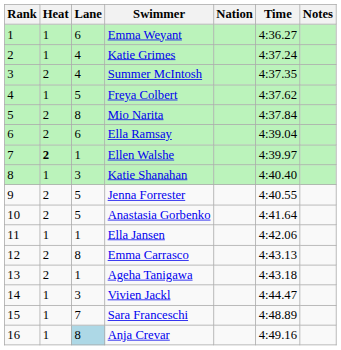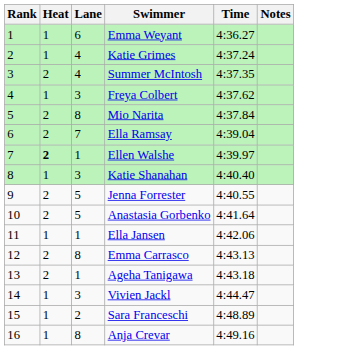- column: Nation
Freya Colbert | Lane: 5 -> 3
Ella Ramsay | Lane: 6 -> 7
Sara Franceschi | Lane: 7 -> 2
Anja Crevar | Lane: lightblue background -> no background
